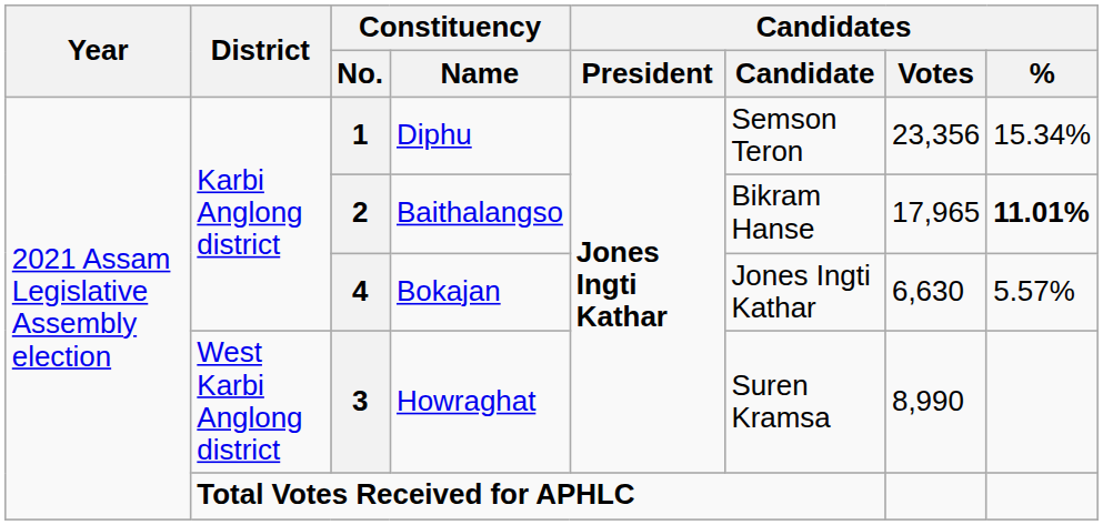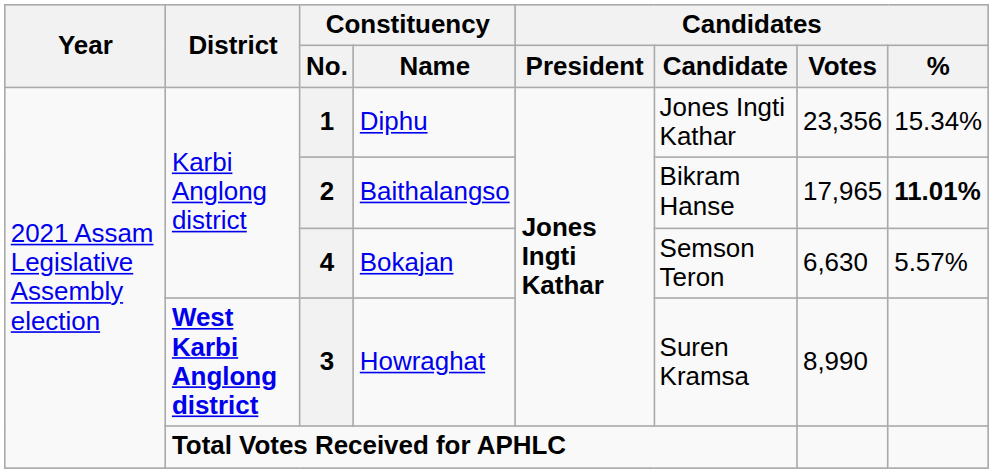Diphu | Candidates / Candidate: Semson Teron -> Jones Ingti Kathar
Bokajan | Candidates / Candidate: Jones Ingti Kathar -> Semson Teron
Howraghat | District: normal -> bold
